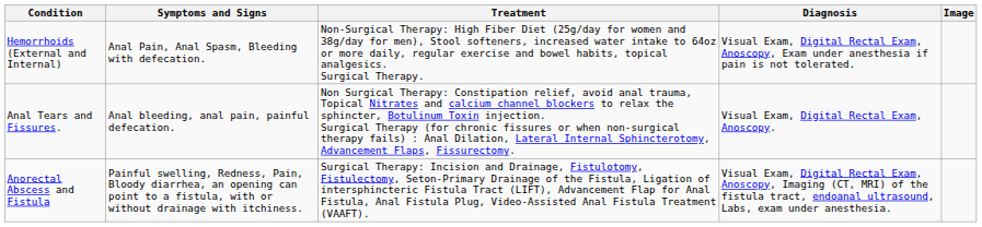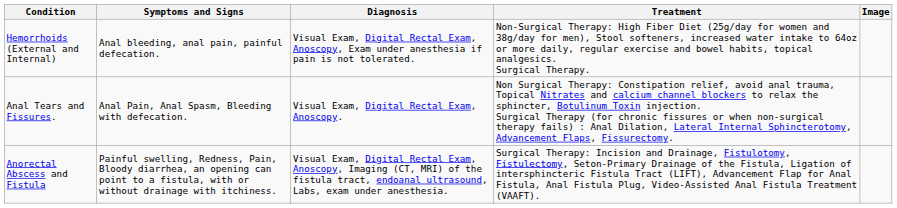columns swapped: Diagnosis <-> Treatment
Hemorrhoids (External and Internal) | Symptoms and Signs: Anal Pain, Anal Spasm, Bleeding with defecation. -> Anal bleeding, anal pain, painful defecation.
Anal Tears and Fissures. | Symptoms and Signs: Anal bleeding, anal pain, painful defecation. -> Anal Pain, Anal Spasm, Bleeding with defecation.
